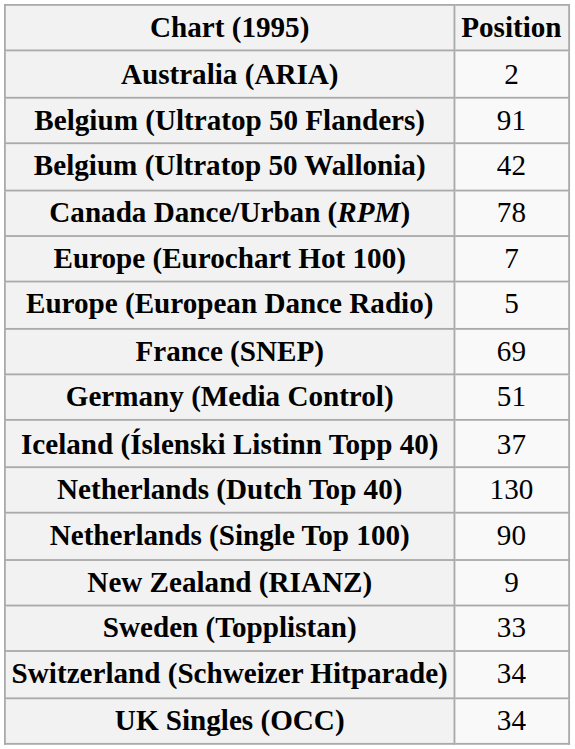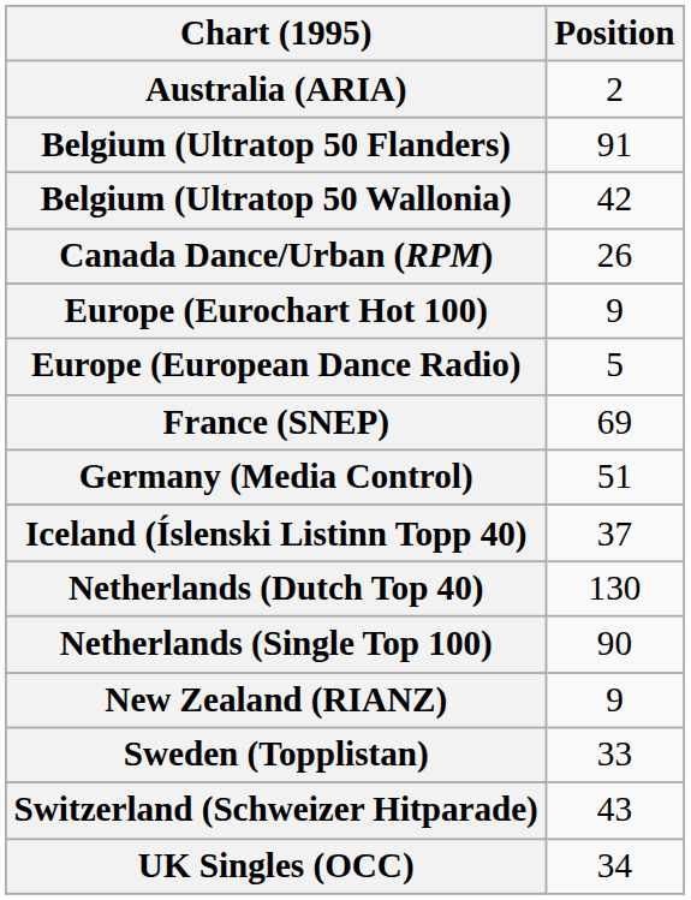Canada Dance/Urban (RPM) | Position: 78 -> 26
Europe (Eurochart Hot 100) | Position: 7 -> 9
Switzerland (Schweizer Hitparade) | Position: 34 -> 43
